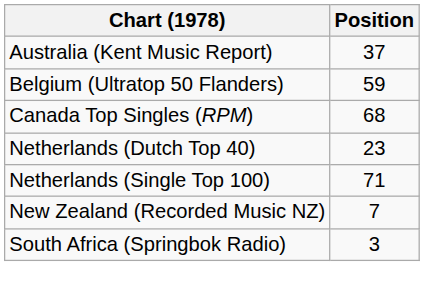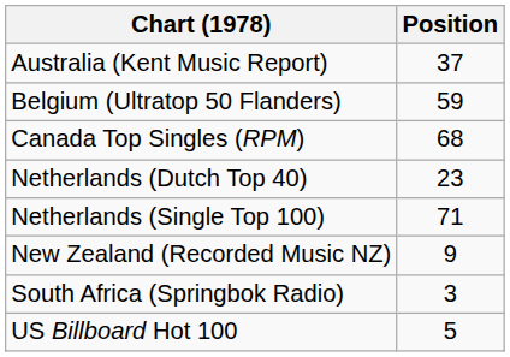New Zealand (Recorded Music NZ) | Position: 7 -> 9
+ row: US Billboard Hot 100 | 5
